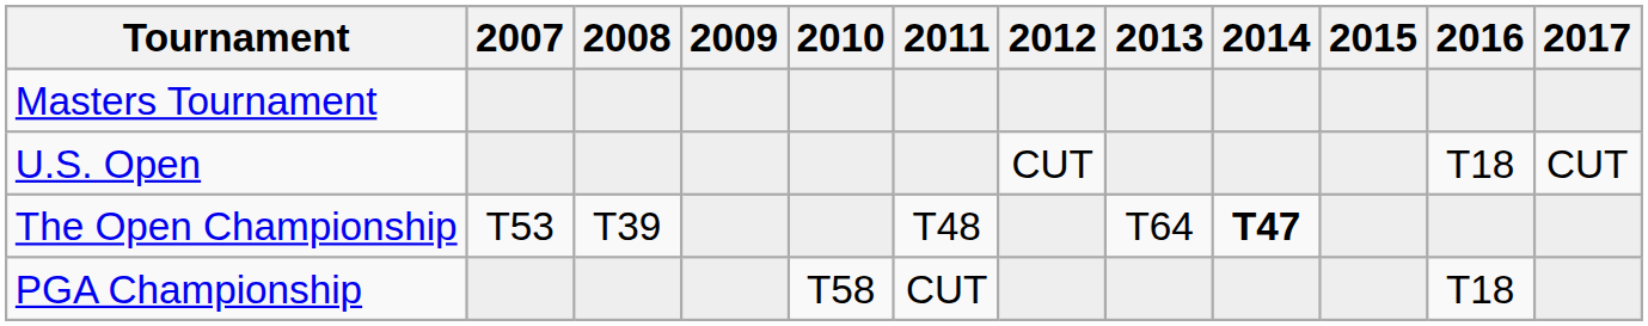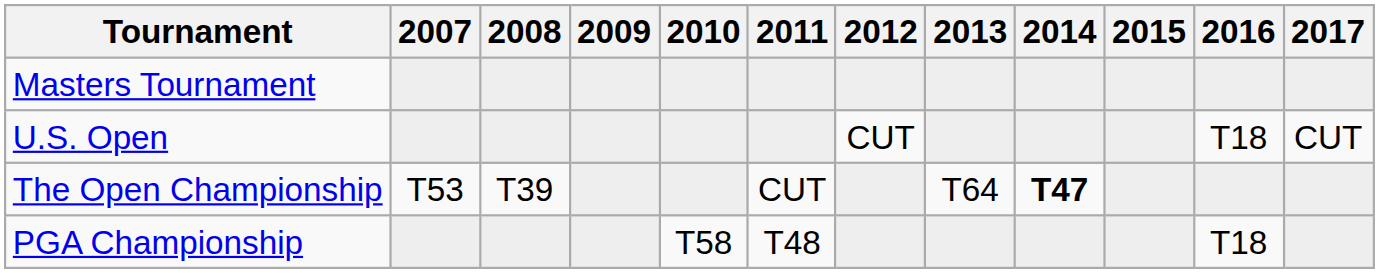The Open Championship | 2011: T48 -> CUT
PGA Championship | 2011: CUT -> T48
